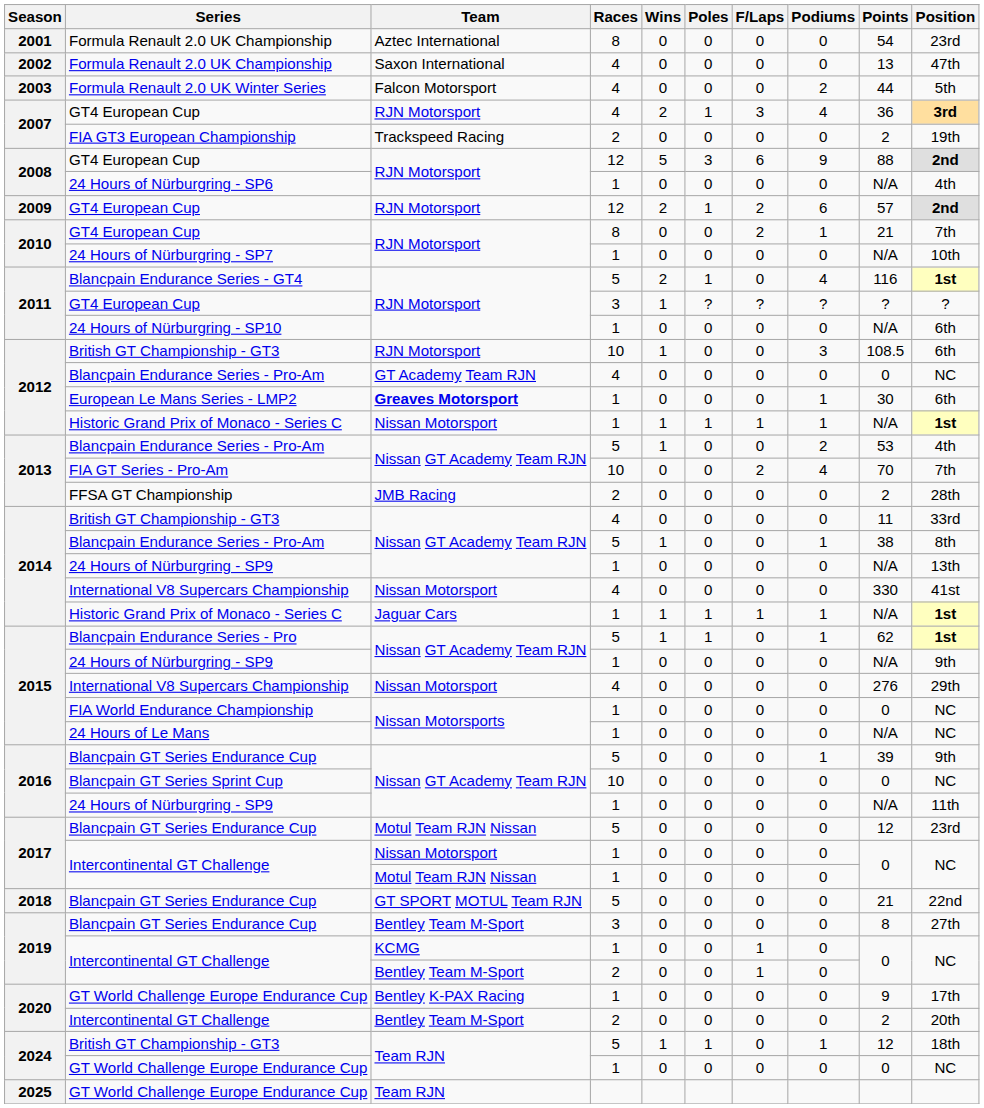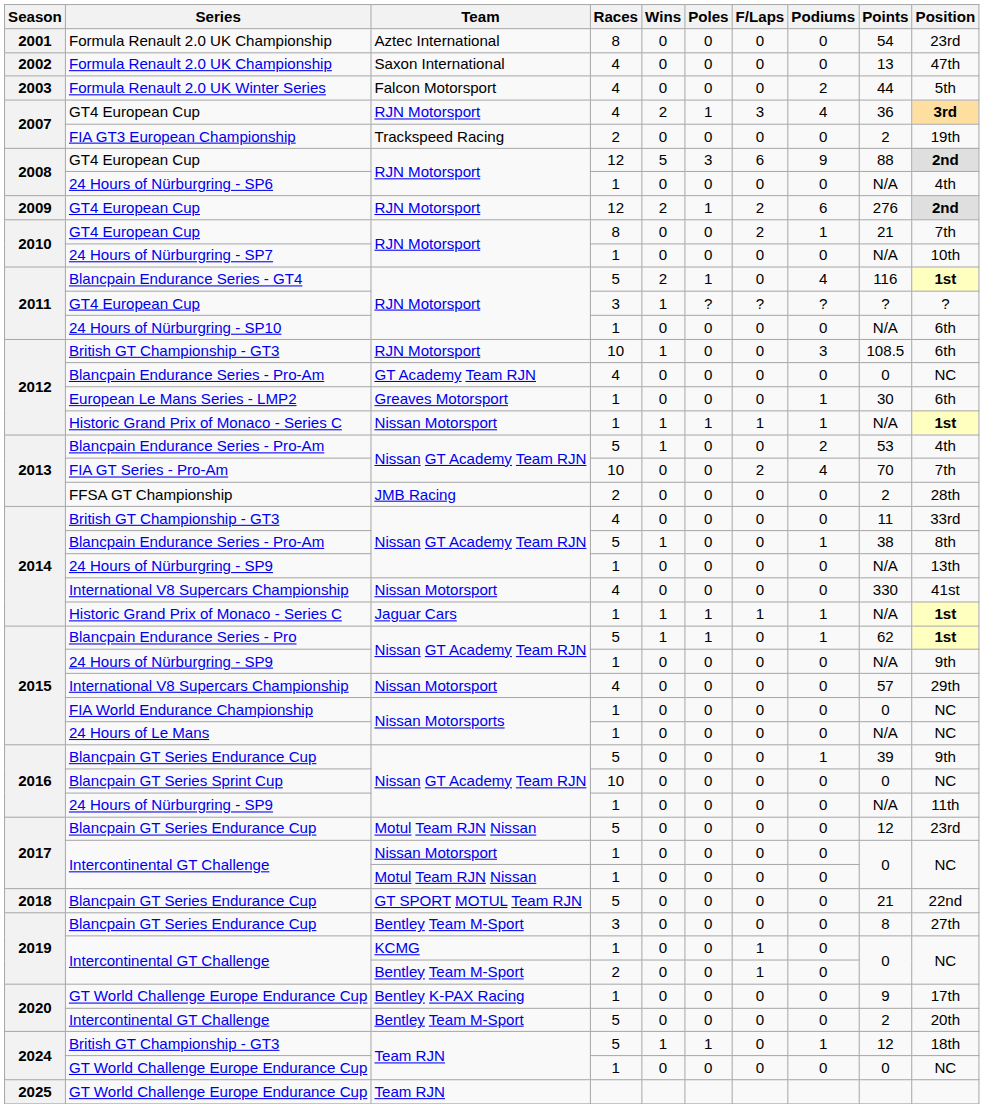2009 / GT4 European Cup | Points: 57 -> 276
European Le Mans Series - LMP2 | Team: bold -> normal
2015 / International V8 Supercars Championship | Points: 276 -> 57
2020 / Intercontinental GT Challenge | Races: 2 -> 5
